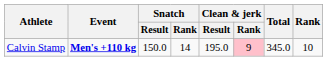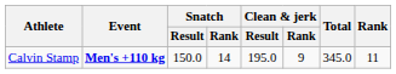Calvin Stamp | Clean & jerk / Rank: pink background -> no background
Calvin Stamp | Rank: 10 -> 11
